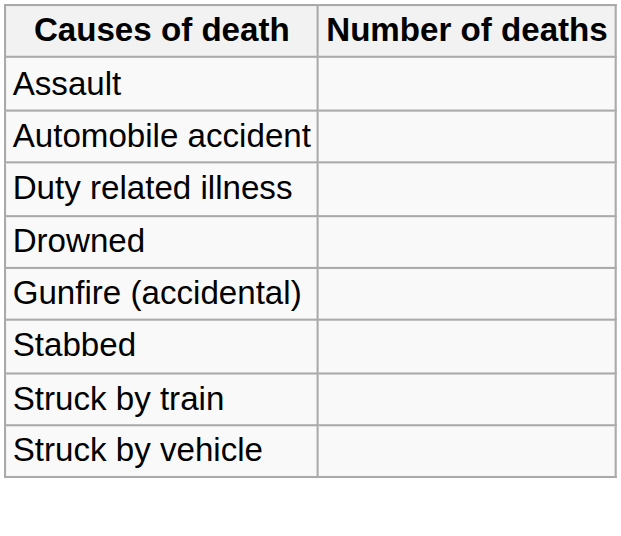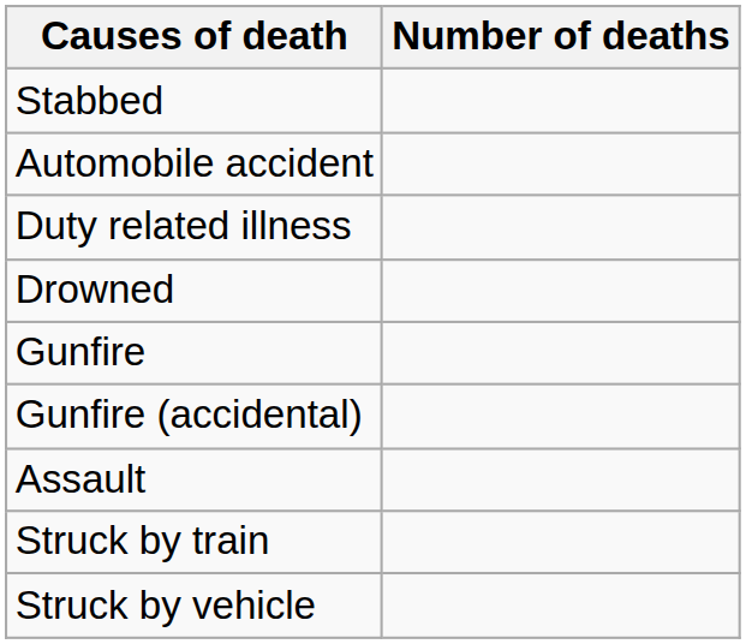rows swapped: Assault <-> Stabbed
+ row: Gunfire
